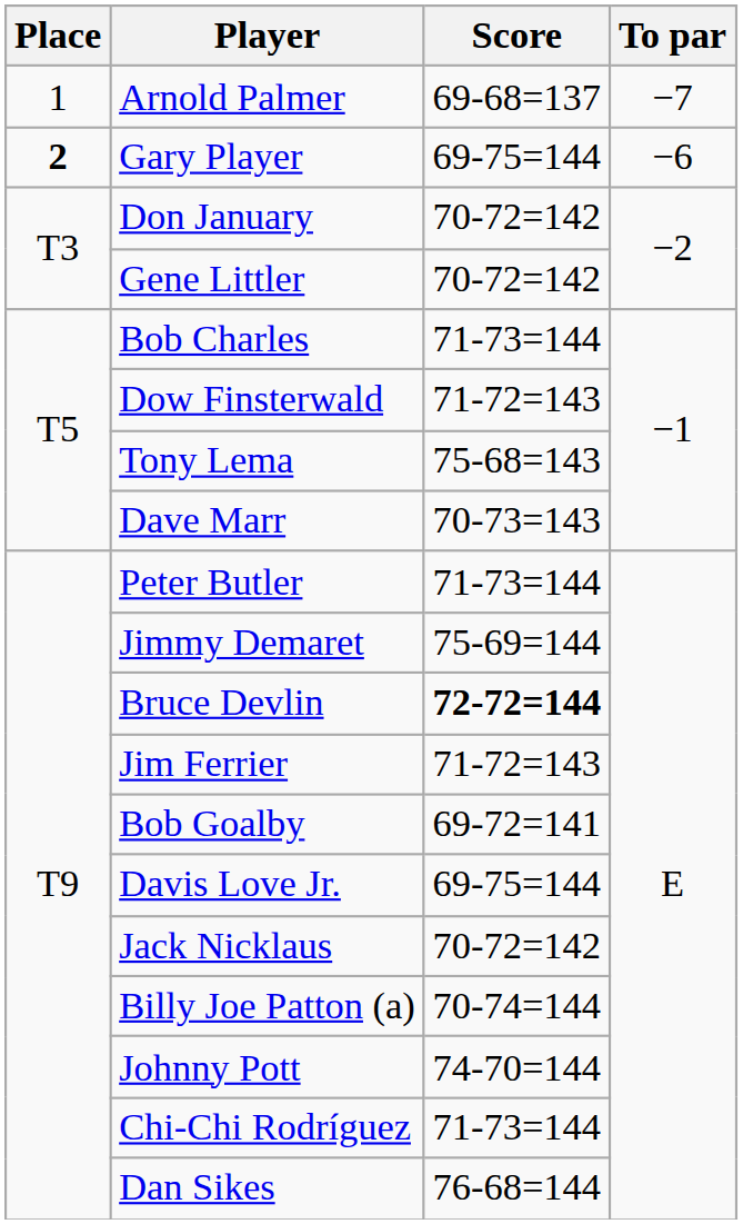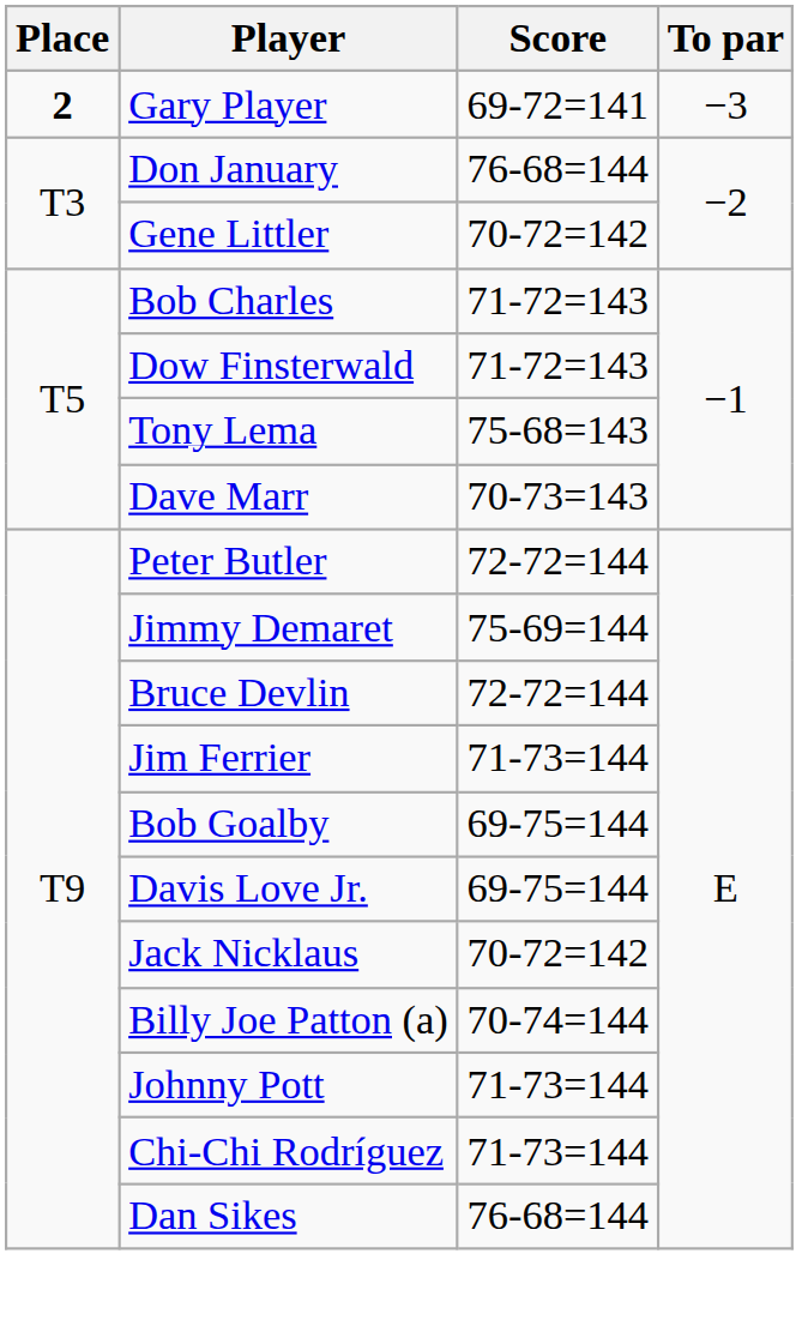- row: 1 | Arnold Palmer | 69-68=137 | −7
Gary Player | Score: 69-75=144 -> 69-72=141
Gary Player | To par: −6 -> −3
Don January | Score: 70-72=142 -> 76-68=144
Bob Charles | Score: 71-73=144 -> 71-72=143
Peter Butler | Score: 71-73=144 -> 72-72=144
Bruce Devlin | Score: bold -> normal
Jim Ferrier | Score: 71-72=143 -> 71-73=144
Bob Goalby | Score: 69-72=141 -> 69-75=144
Johnny Pott | Score: 74-70=144 -> 71-73=144
